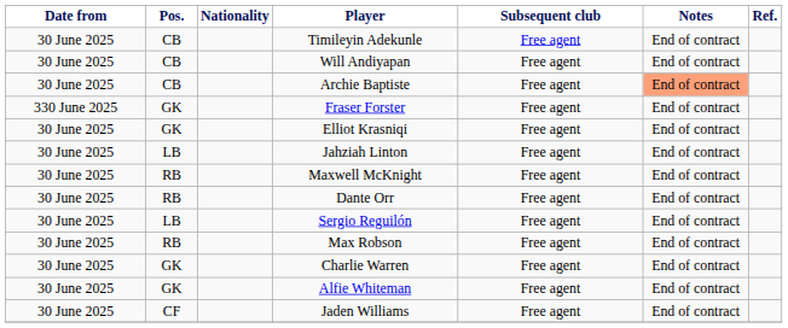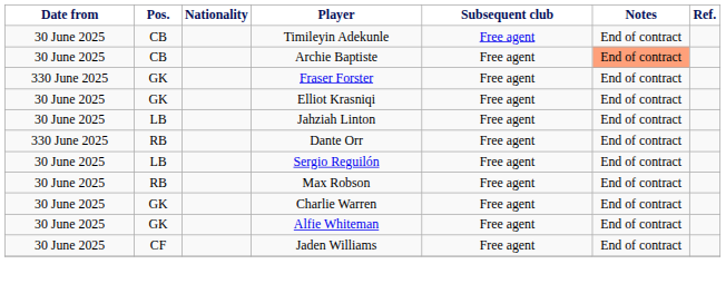- row: 30 June 2025 | CB | Will Andiyapan | Free agent | End of contract
- row: 30 June 2025 | RB | Maxwell McKnight | Free agent | End of contract
Dante Orr | Date from: 30 June 2025 -> 330 June 2025
